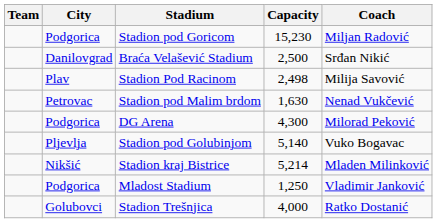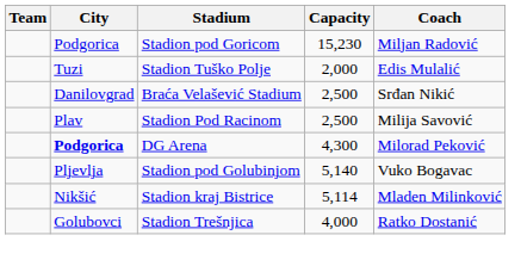+ row: Tuzi | Stadion Tuško Polje | 2,000 | Edis Mulalić
Stadion Pod Racinom | Capacity: 2,498 -> 2,500
- row: Petrovac | Stadion pod Malim brdom | 1,630 | Nenad Vukčević
DG Arena | City: normal -> bold
Stadion kraj Bistrice | Capacity: 5,214 -> 5,114
- row: Podgorica | Mladost Stadium | 1,250 | Vladimir Janković
